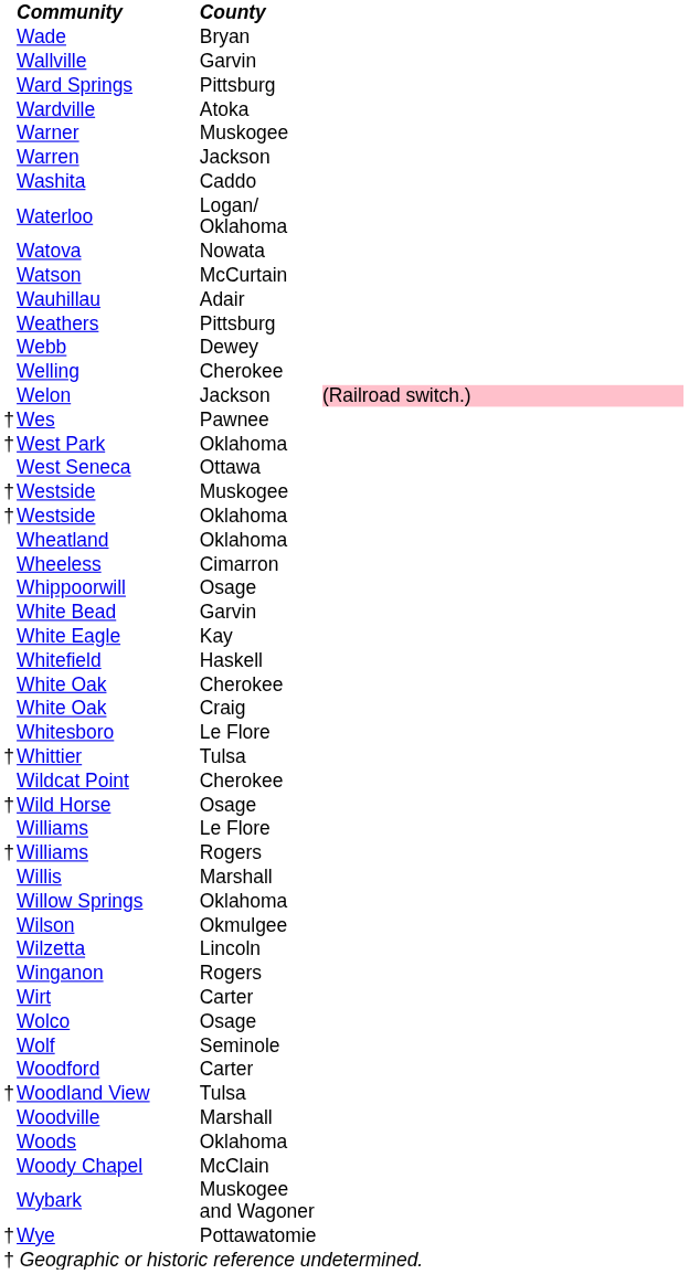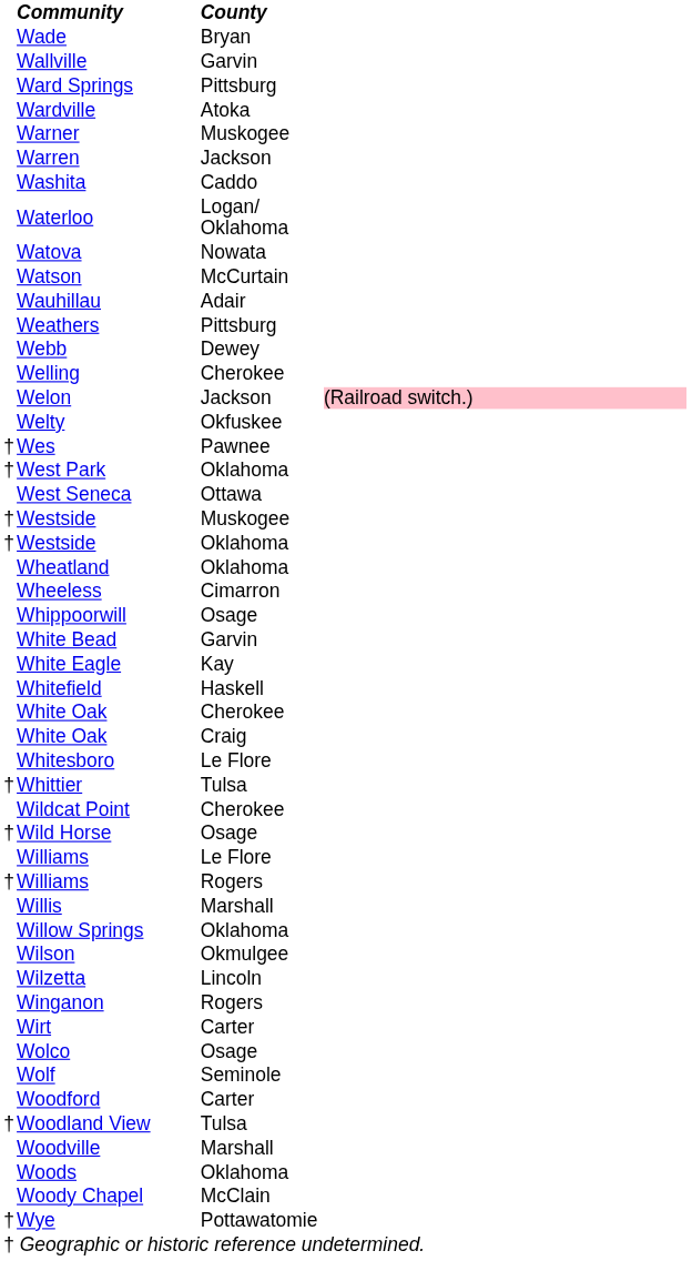+ row: Welty | Okfuskee
- row: Wybark | Muskogee and Wagoner
